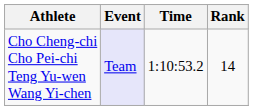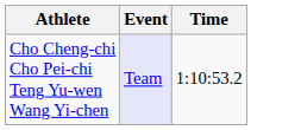- column: Rank | 14
